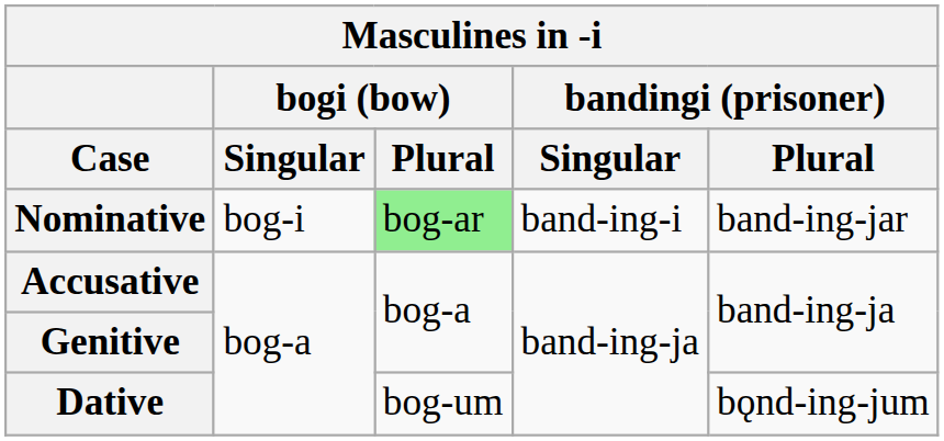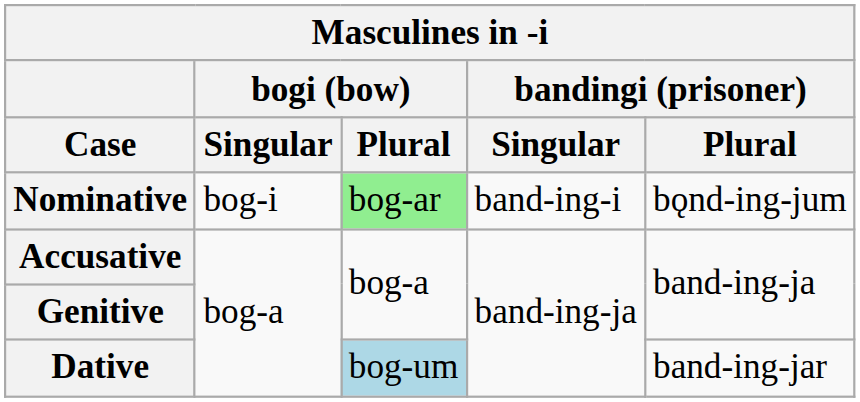Nominative | bandingi (prisoner) / Plural: band-ing-jar -> bǫnd-ing-jum
Dative | bogi (bow) / Plural: no background -> lightblue background
Dative | bandingi (prisoner) / Plural: bǫnd-ing-jum -> band-ing-jar
